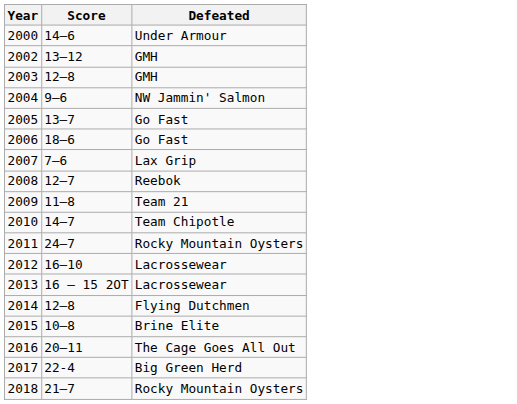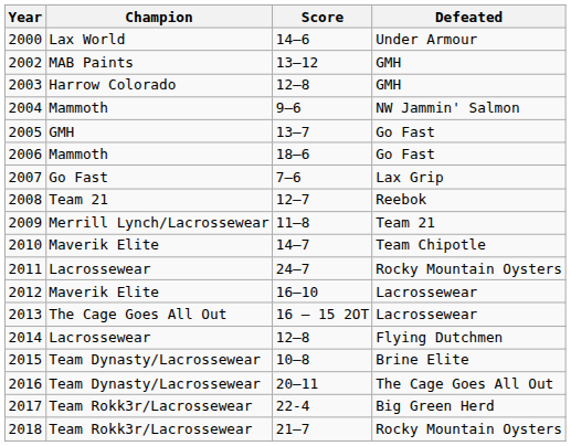+ column: Champion | Lax World | MAB Paints | Harrow Colorado | Mammoth | GMH | Mammoth | Go Fast | Team 21 | Merrill Lynch/Lacrossewear | Maverik Elite | Lacrossewear | Maverik Elite | The Cage Goes All Out | Lacrossewear | Team Dynasty/Lacrossewear | Team Dynasty/Lacrossewear | Team Rokk3r/Lacrossewear | Team Rokk3r/Lacrossewear
